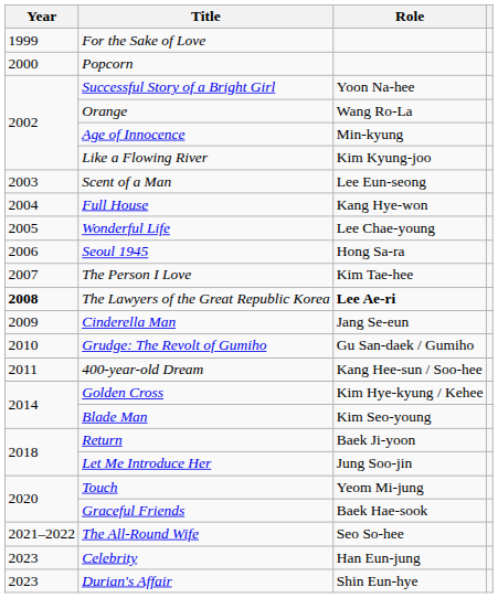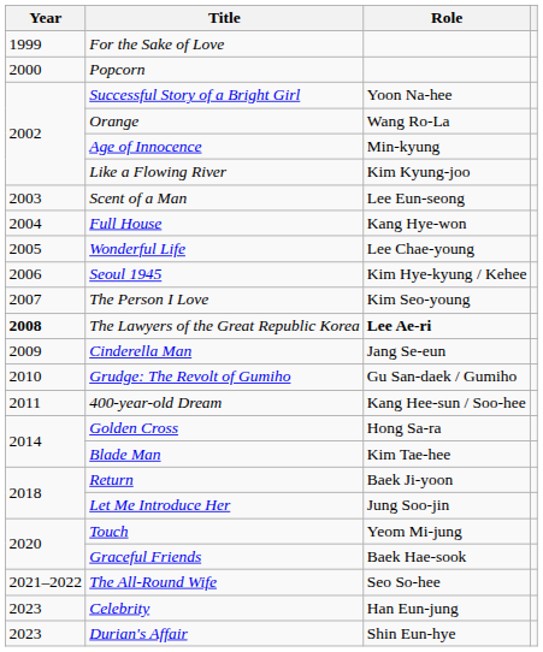Seoul 1945 | Role: Hong Sa-ra -> Kim Hye-kyung / Kehee
The Person I Love | Role: Kim Tae-hee -> Kim Seo-young
Golden Cross | Role: Kim Hye-kyung / Kehee -> Hong Sa-ra
Blade Man | Role: Kim Seo-young -> Kim Tae-hee
